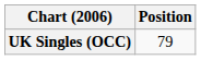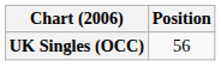UK Singles (OCC) | Position: 79 -> 56
